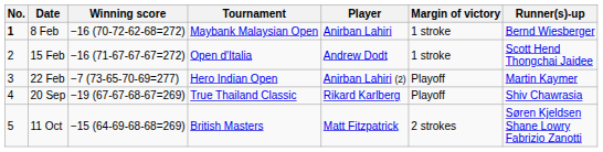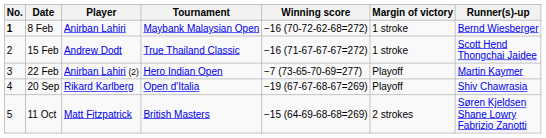columns swapped: Player <-> Winning score
15 Feb | Tournament: Open d'Italia -> True Thailand Classic
20 Sep | Tournament: True Thailand Classic -> Open d'Italia
